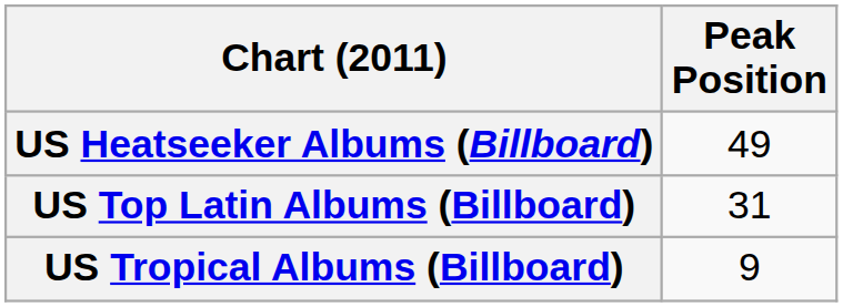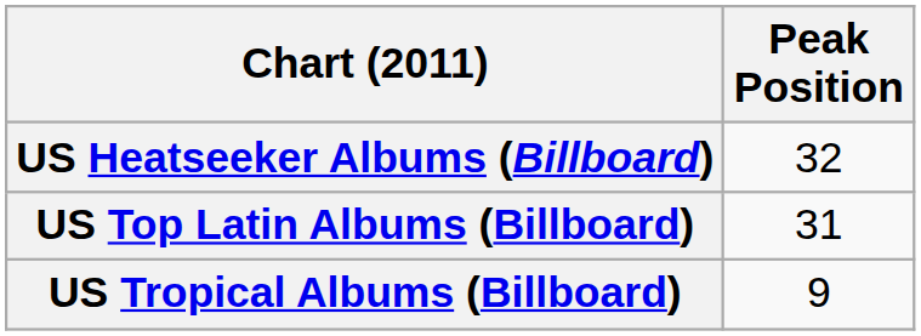US Heatseeker Albums (Billboard) | Peak Position: 49 -> 32
